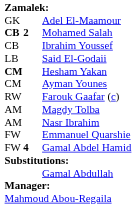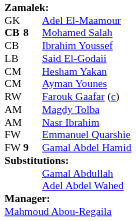Mohamed Salah | column 2: 2 -> 8
Hesham Yakan | column 1: bold -> normal
Gamal Abdel Hamid | column 2: 4 -> 9
+ row: Adel Abdel Wahed
